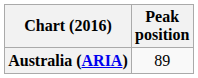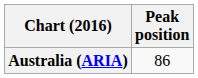Australia (ARIA) | Peak position: 89 -> 86
